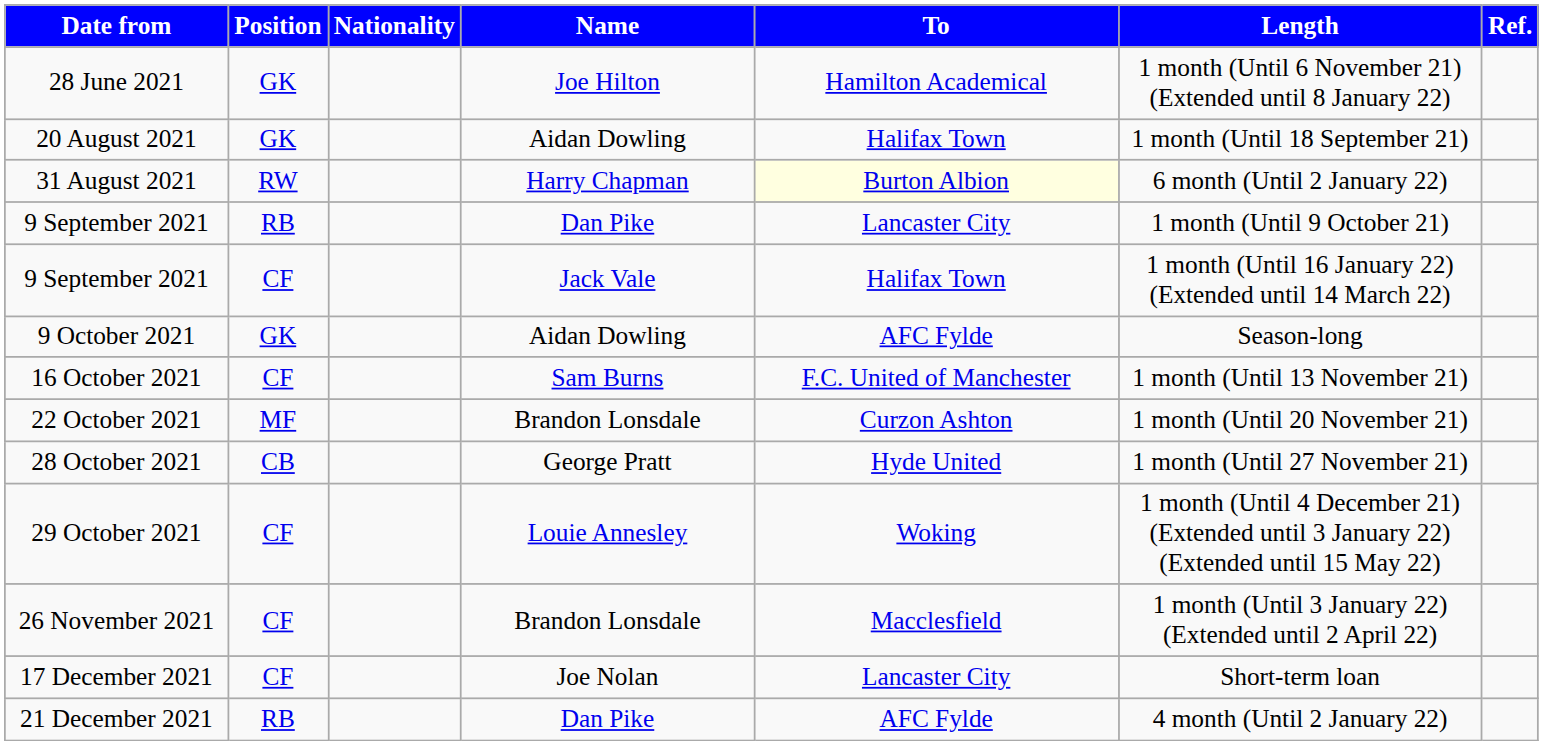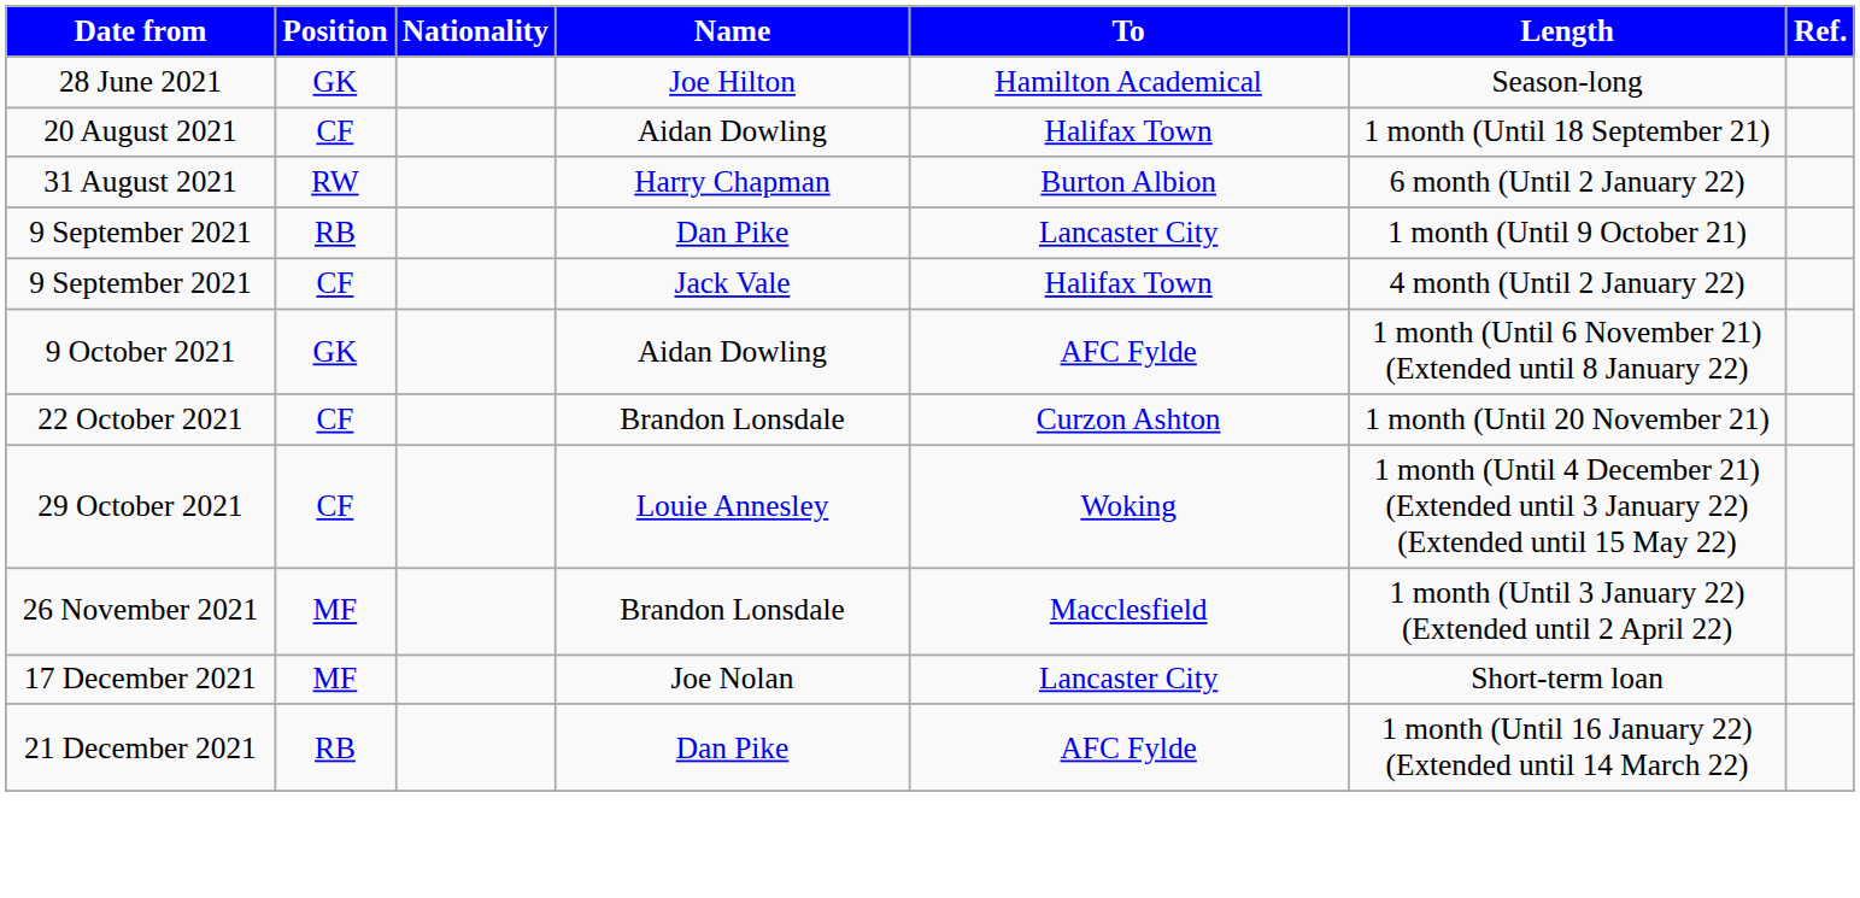28 June 2021 | Length: 1 month (Until 6 November 21)(Extended until 8 January 22) -> Season-long
20 August 2021 | Position: GK -> CF
31 August 2021 | To: lightyellow background -> no background
9 September 2021 / Jack Vale | Length: 1 month (Until 16 January 22)(Extended until 14 March 22) -> 4 month (Until 2 January 22)
9 October 2021 | Length: Season-long -> 1 month (Until 6 November 21)(Extended until 8 January 22)
- row: 16 October 2021 | CF | Sam Burns | F.C. United of Manchester | 1 month (Until 13 November 21)
22 October 2021 | Position: MF -> CF
- row: 28 October 2021 | CB | George Pratt | Hyde United | 1 month (Until 27 November 21)
26 November 2021 | Position: CF -> MF
17 December 2021 | Position: CF -> MF
21 December 2021 | Length: 4 month (Until 2 January 22) -> 1 month (Until 16 January 22)(Extended until 14 March 22)
